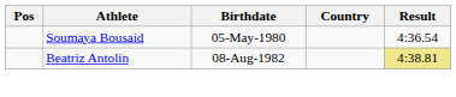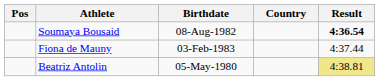Soumaya Bousaid | Birthdate: 05-May-1980 -> 08-Aug-1982
Soumaya Bousaid | Result: normal -> bold
+ row: Fiona de Mauny | 03-Feb-1983 | 4:37.44
Beatriz Antolin | Birthdate: 08-Aug-1982 -> 05-May-1980
